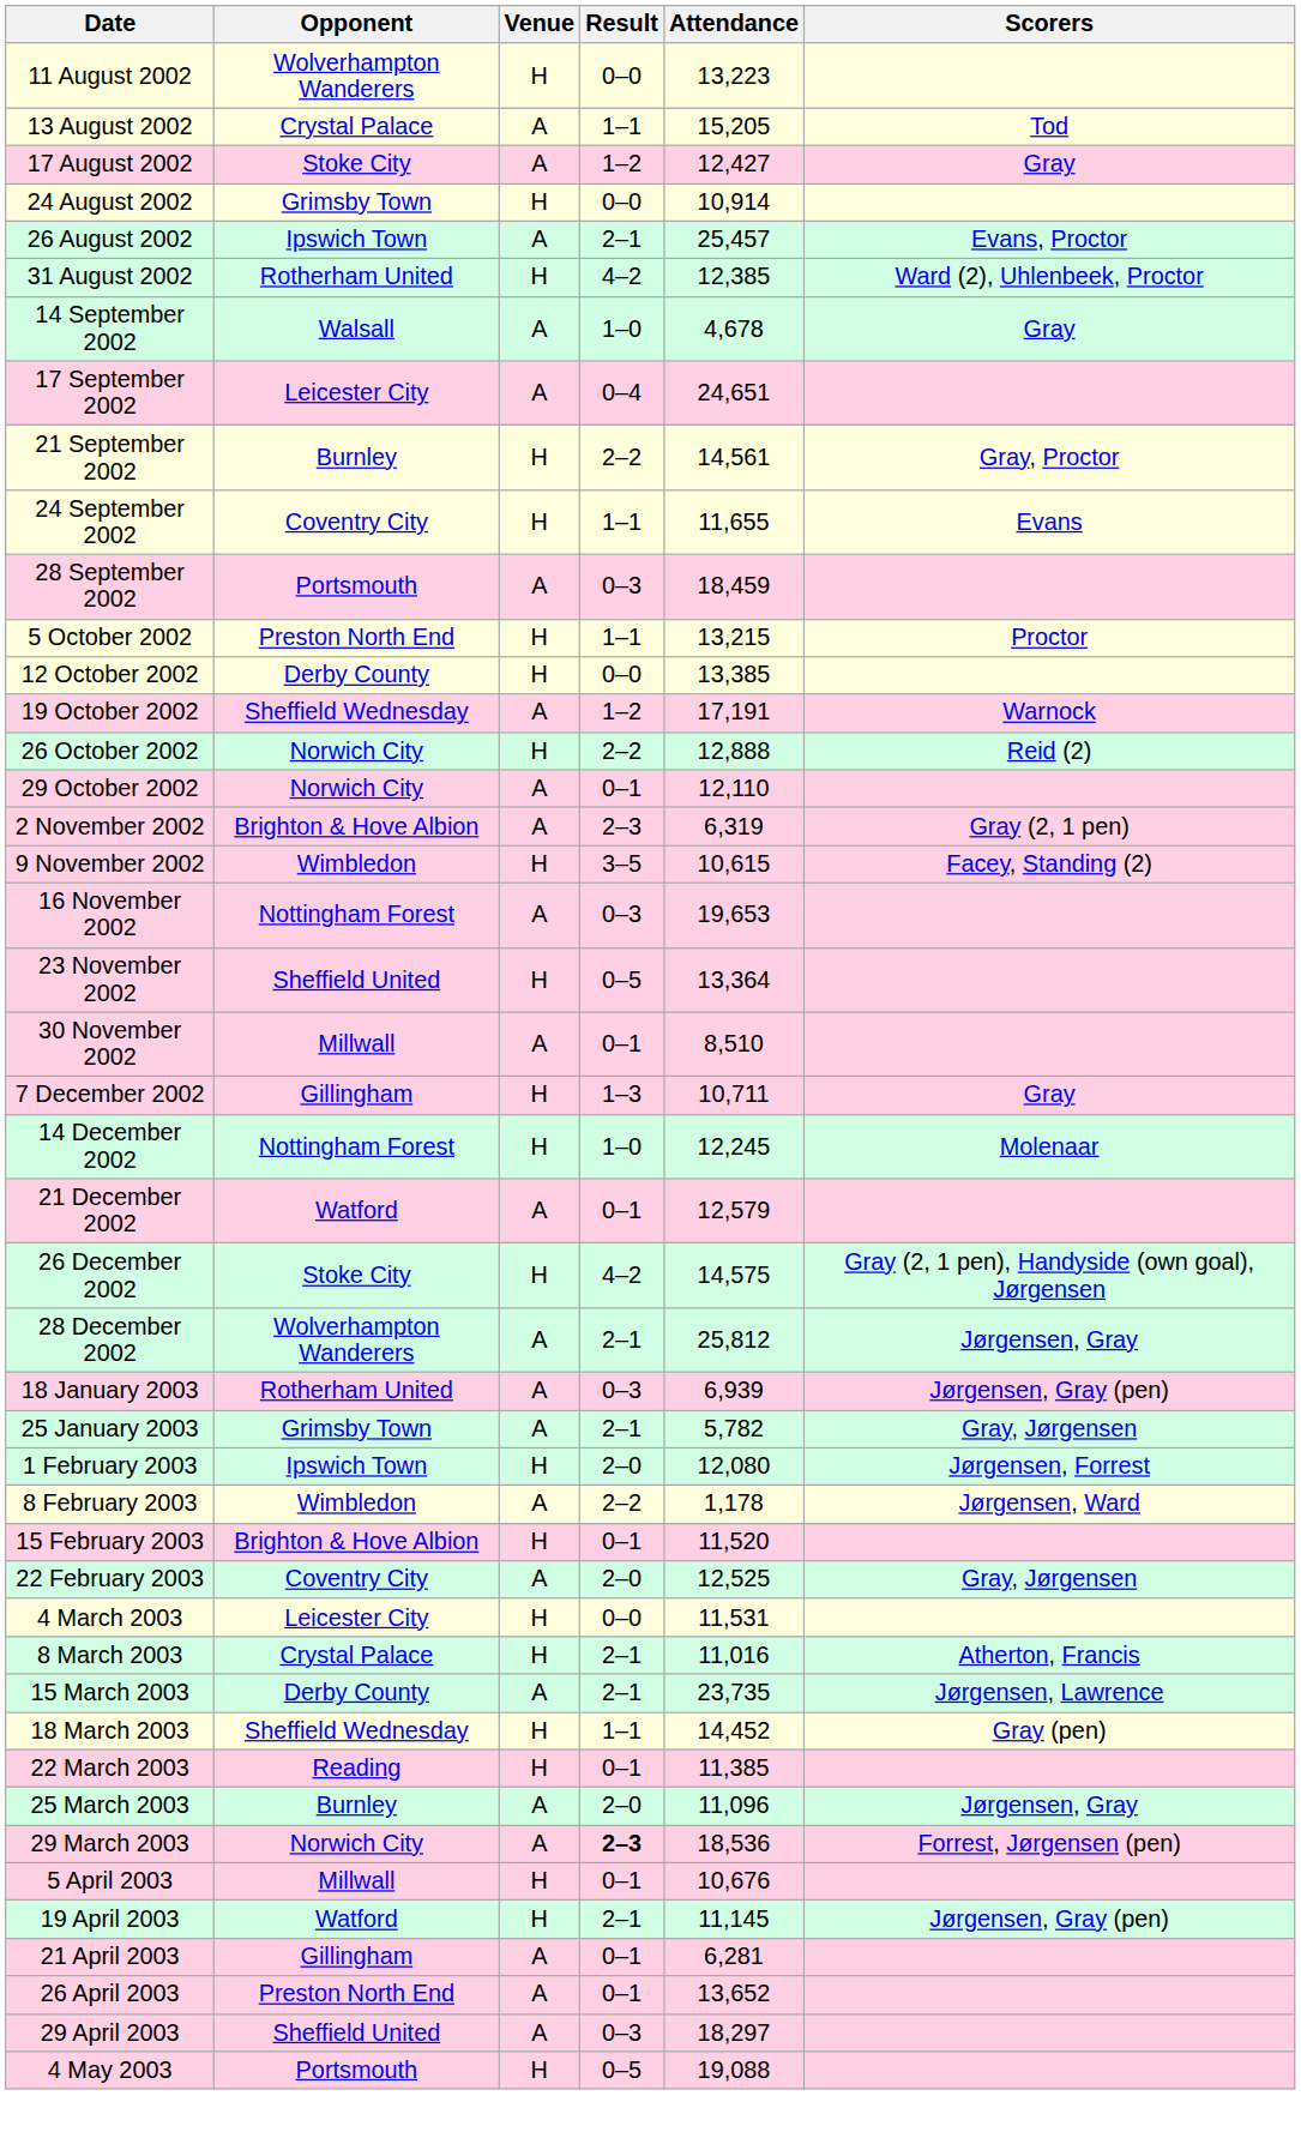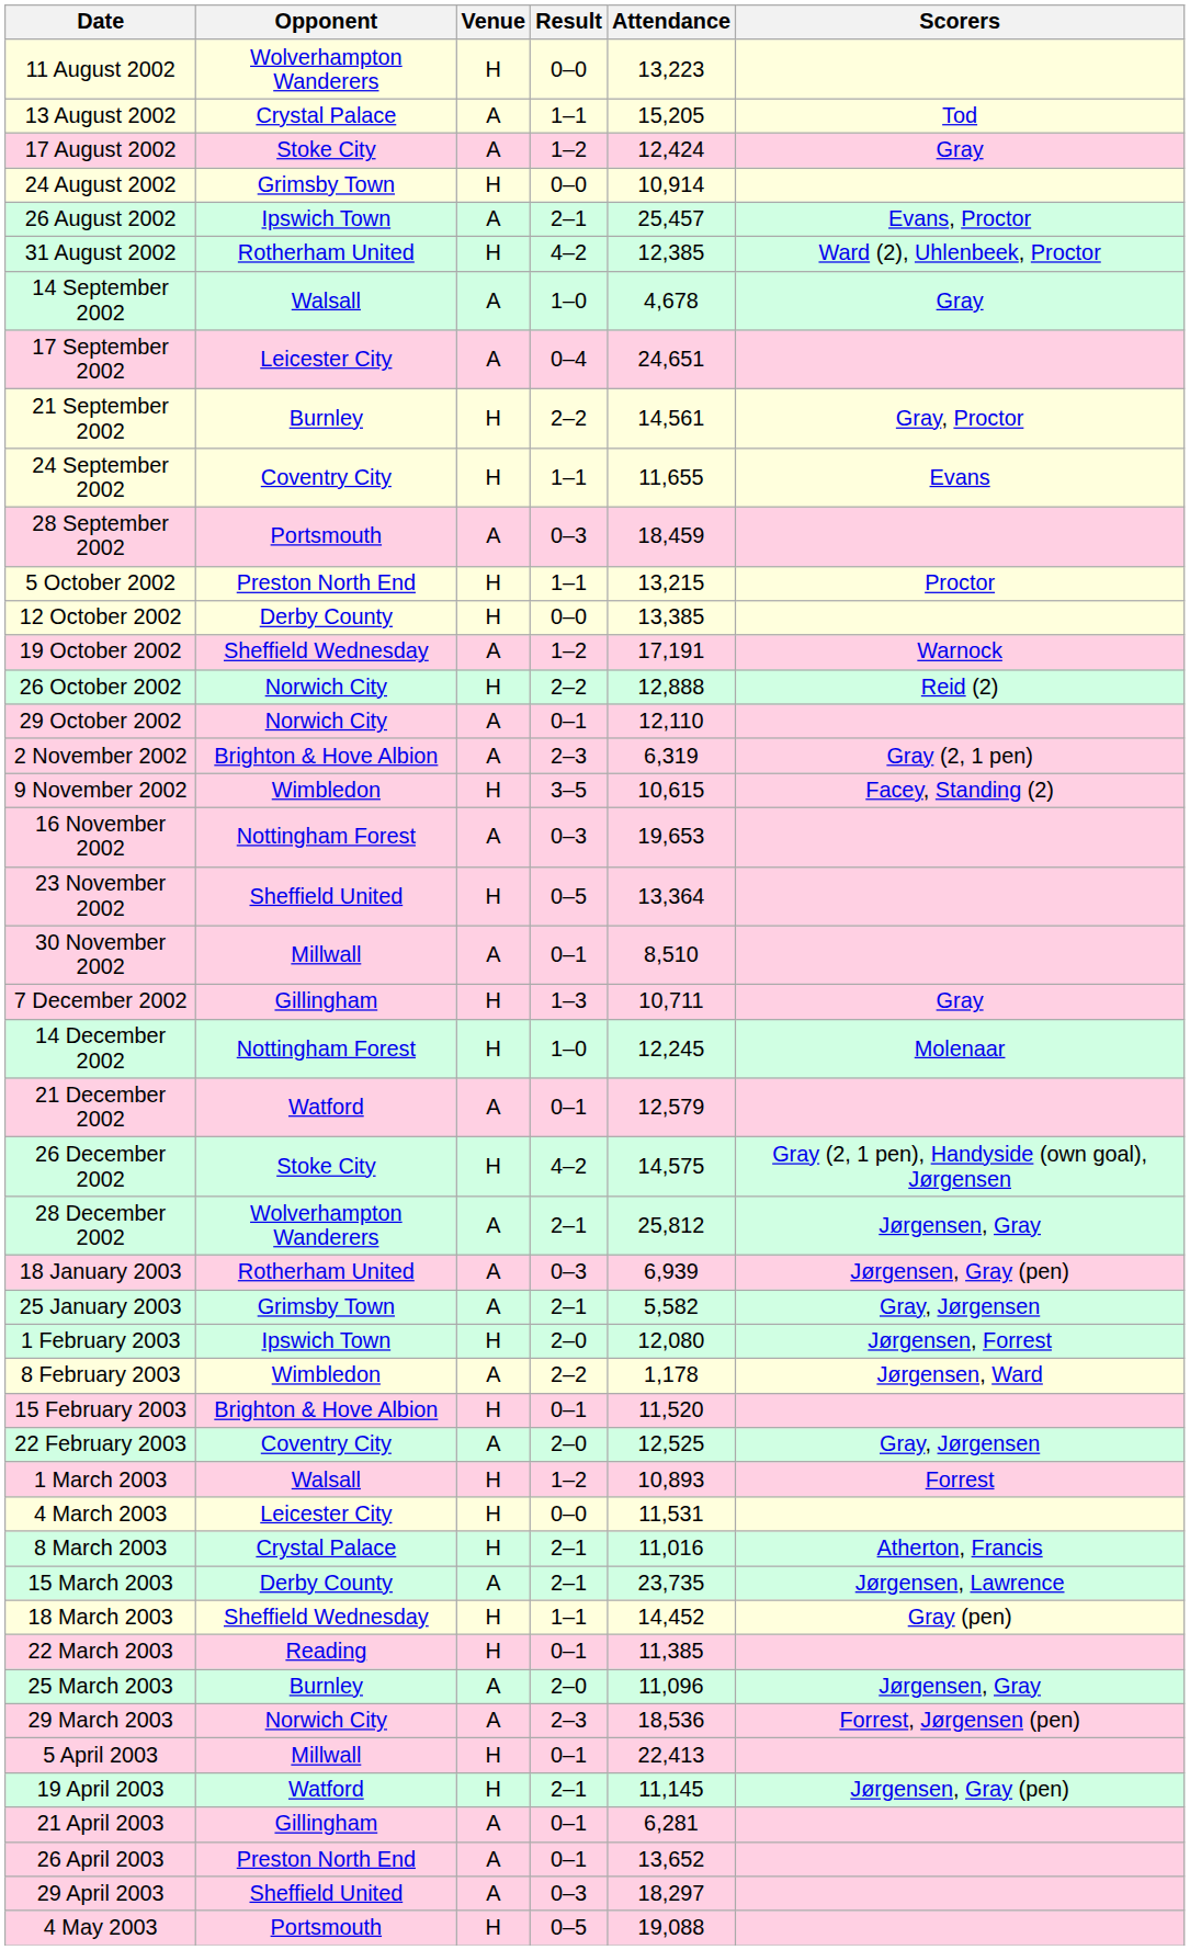17 August 2002 | Attendance: 12,427 -> 12,424
25 January 2003 | Attendance: 5,782 -> 5,582
+ row: 1 March 2003 | Walsall | H | 1–2 | 10,893 | Forrest
29 March 2003 | Result: bold -> normal
5 April 2003 | Attendance: 10,676 -> 22,413
